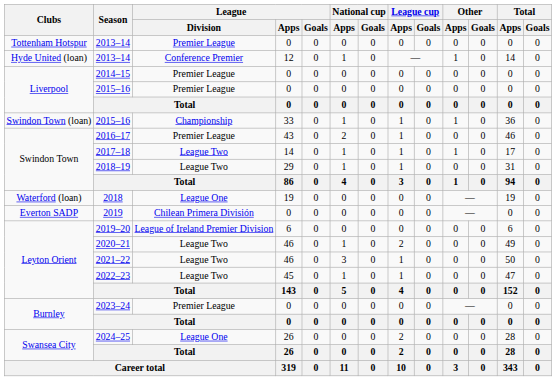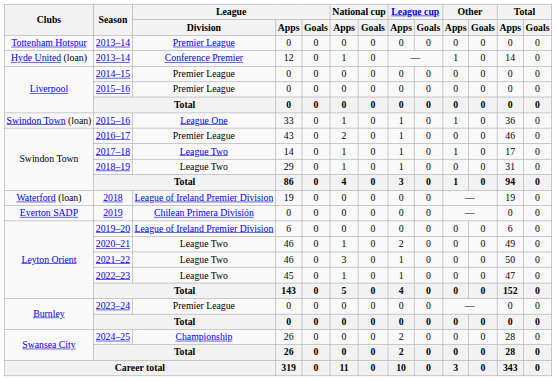2015–16 / 33 | League / Division: Championship -> League One
2018 | League / Division: League One -> League of Ireland Premier Division
2024–25 | League / Division: League One -> Championship
